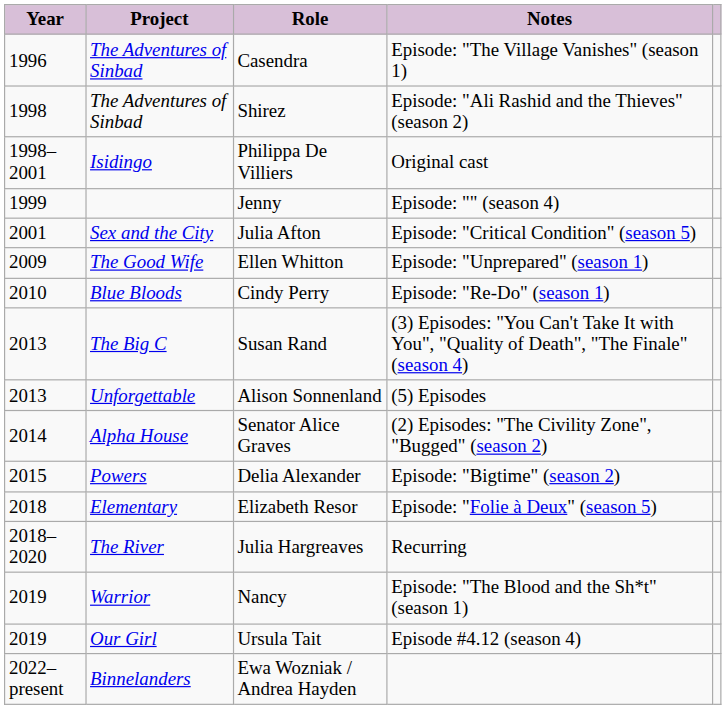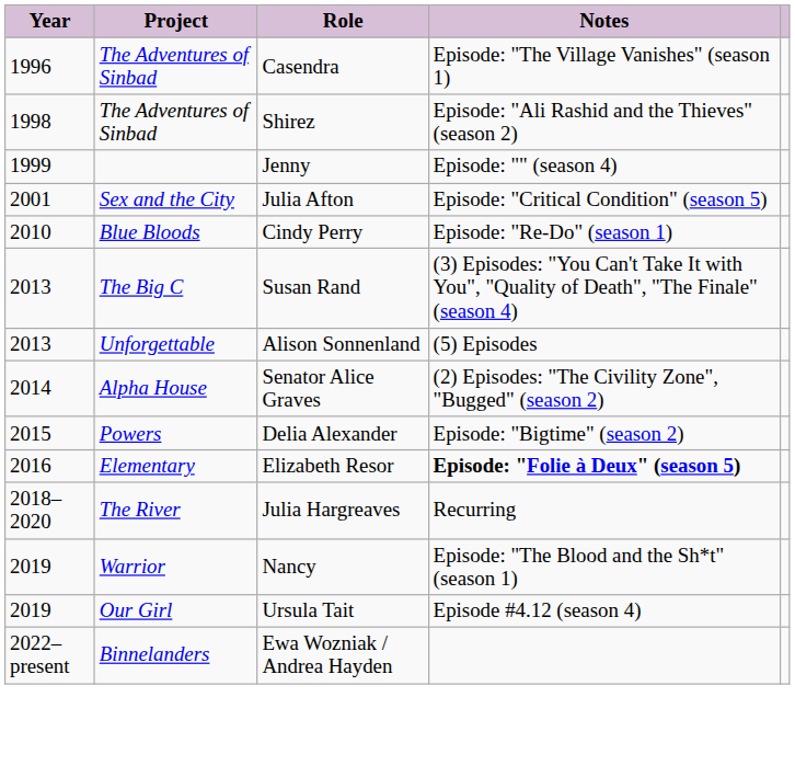- row: 1998–2001 | Isidingo | Philippa De Villiers | Original cast
- row: 2009 | The Good Wife | Ellen Whitton | Episode: "Unprepared" (season 1)
Elizabeth Resor | Year: 2018 -> 2016
Elizabeth Resor | Notes: normal -> bold
